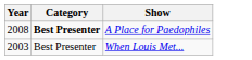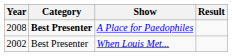+ column: Result
When Louis Met... | Year: 2003 -> 2002
